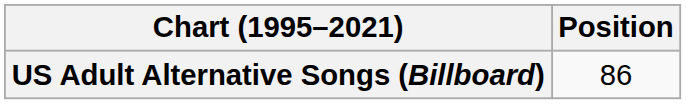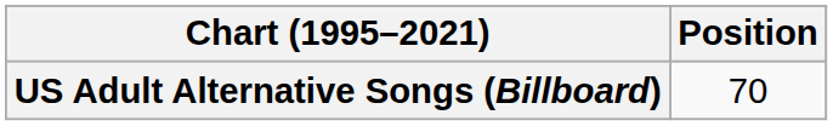US Adult Alternative Songs (Billboard) | Position: 86 -> 70
